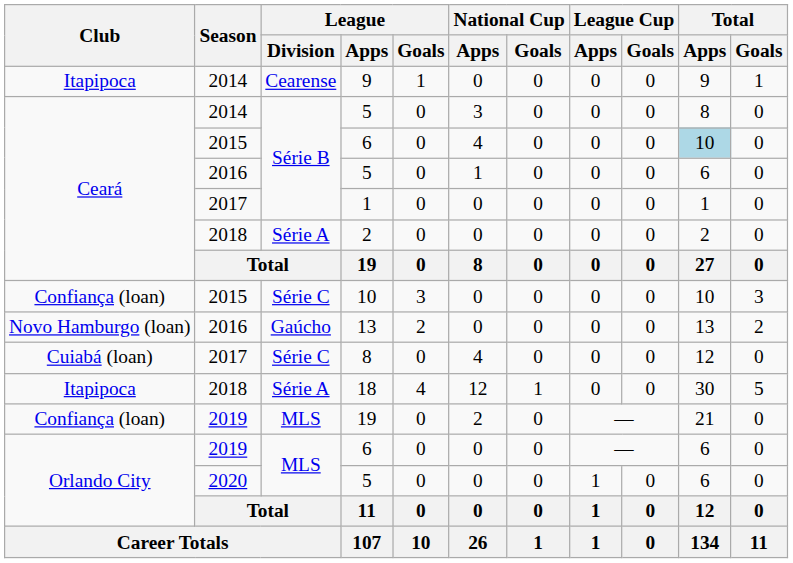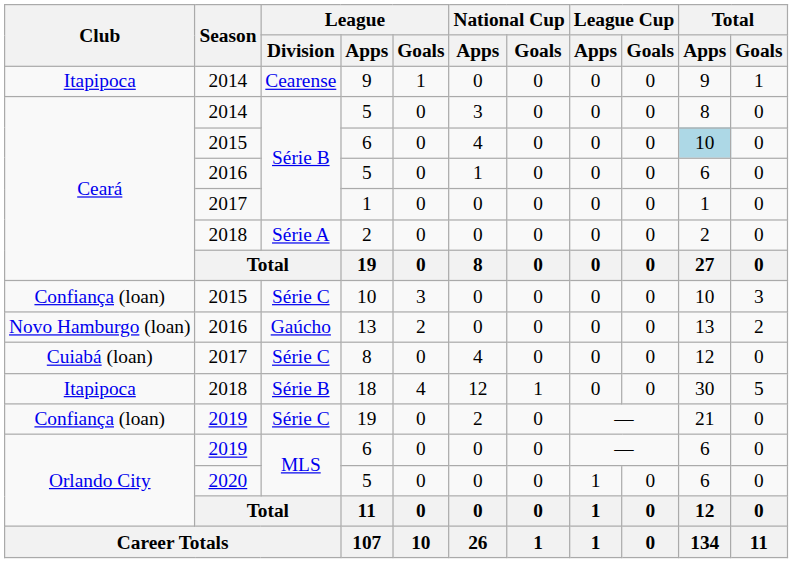18 | League / Division: Série A -> Série B
2019 / 19 | League / Division: MLS -> Série C
